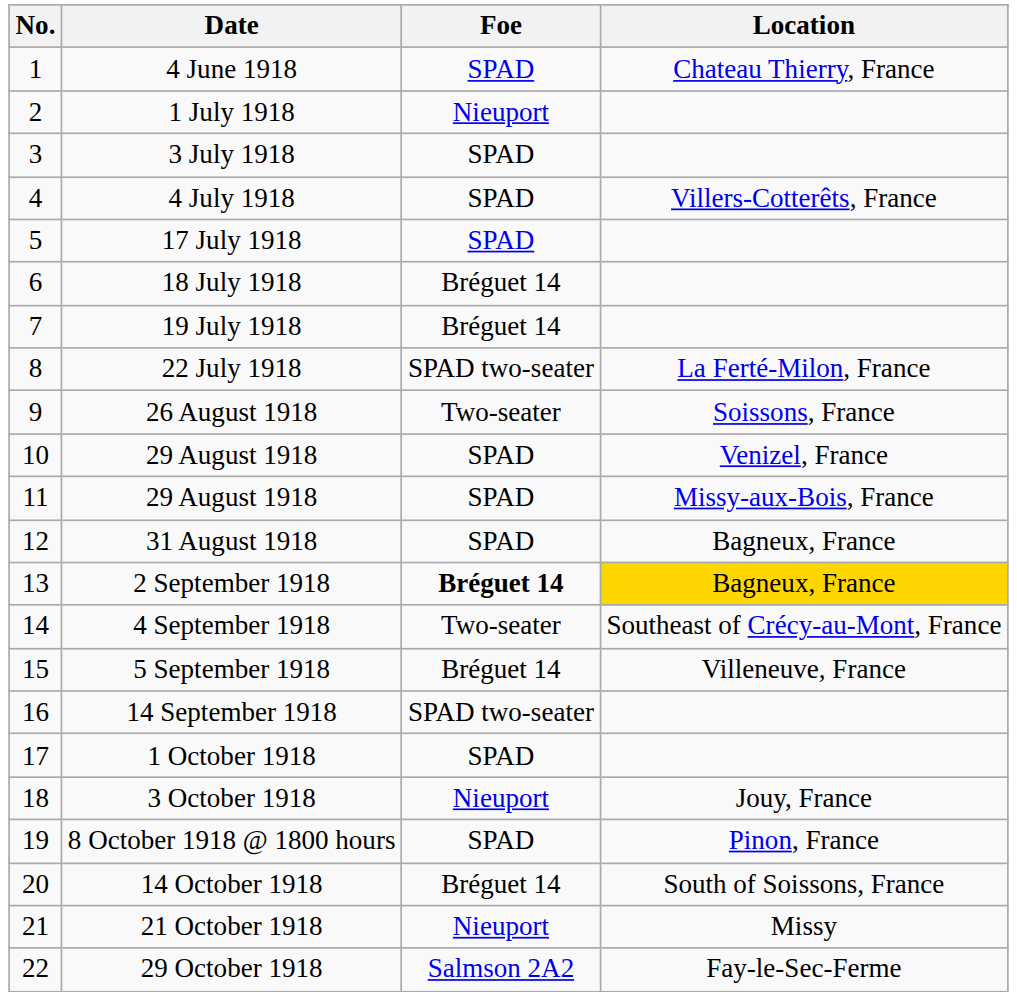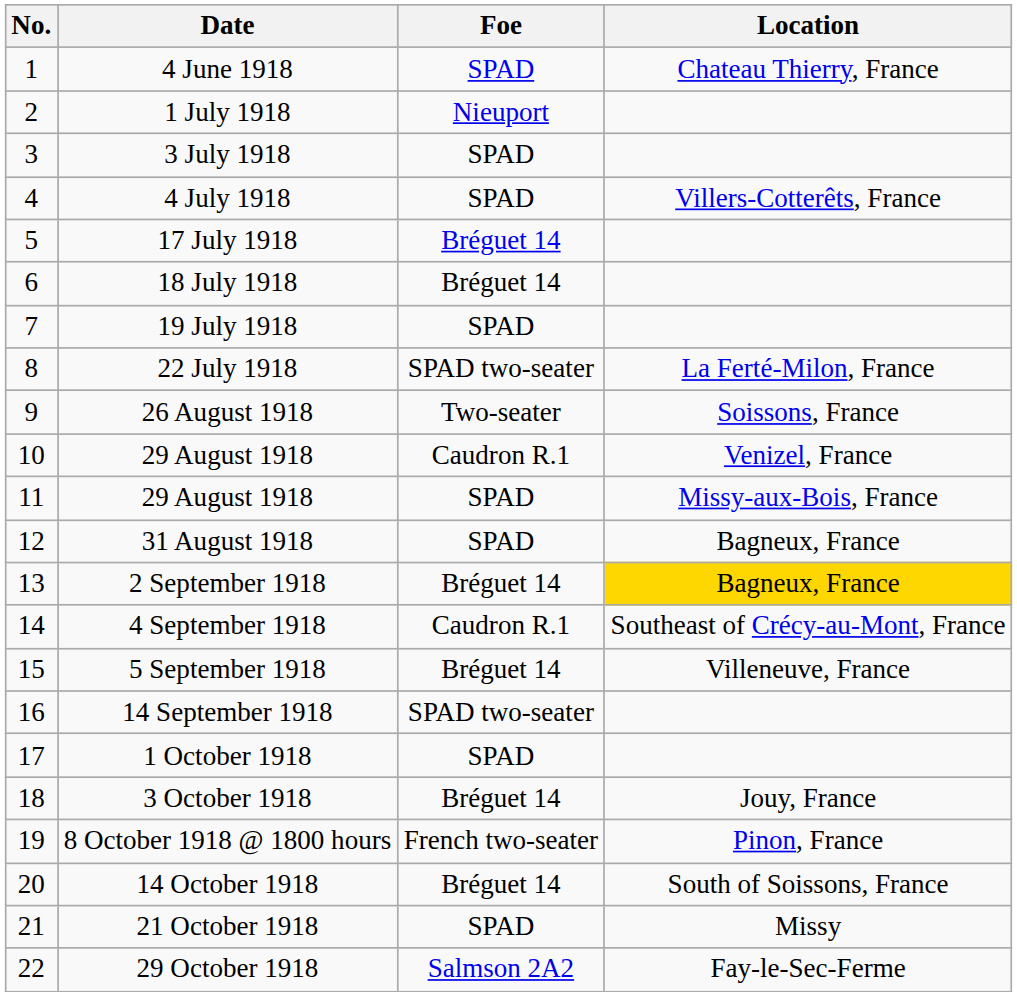17 July 1918 | Foe: SPAD -> Bréguet 14
19 July 1918 | Foe: Bréguet 14 -> SPAD
10 / 29 August 1918 | Foe: SPAD -> Caudron R.1
2 September 1918 | Foe: bold -> normal
4 September 1918 | Foe: Two-seater -> Caudron R.1
3 October 1918 | Foe: Nieuport -> Bréguet 14
8 October 1918 @ 1800 hours | Foe: SPAD -> French two-seater
21 October 1918 | Foe: Nieuport -> SPAD
